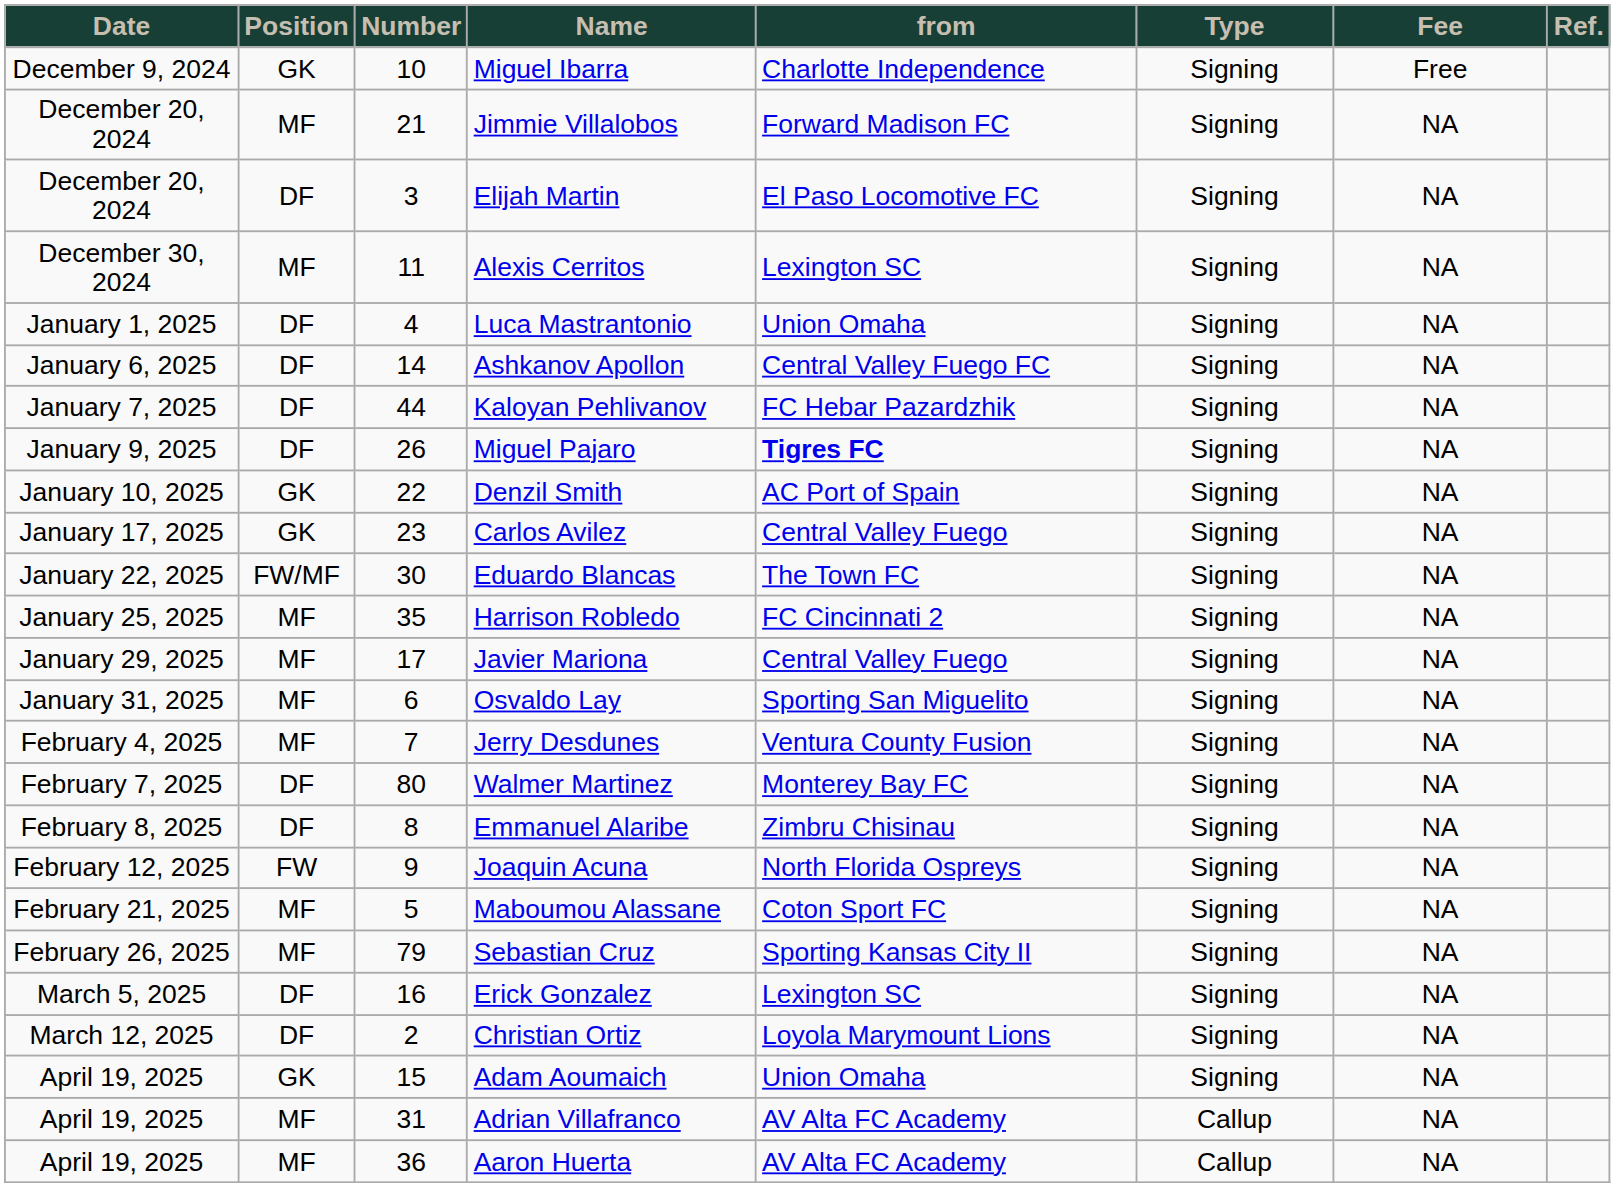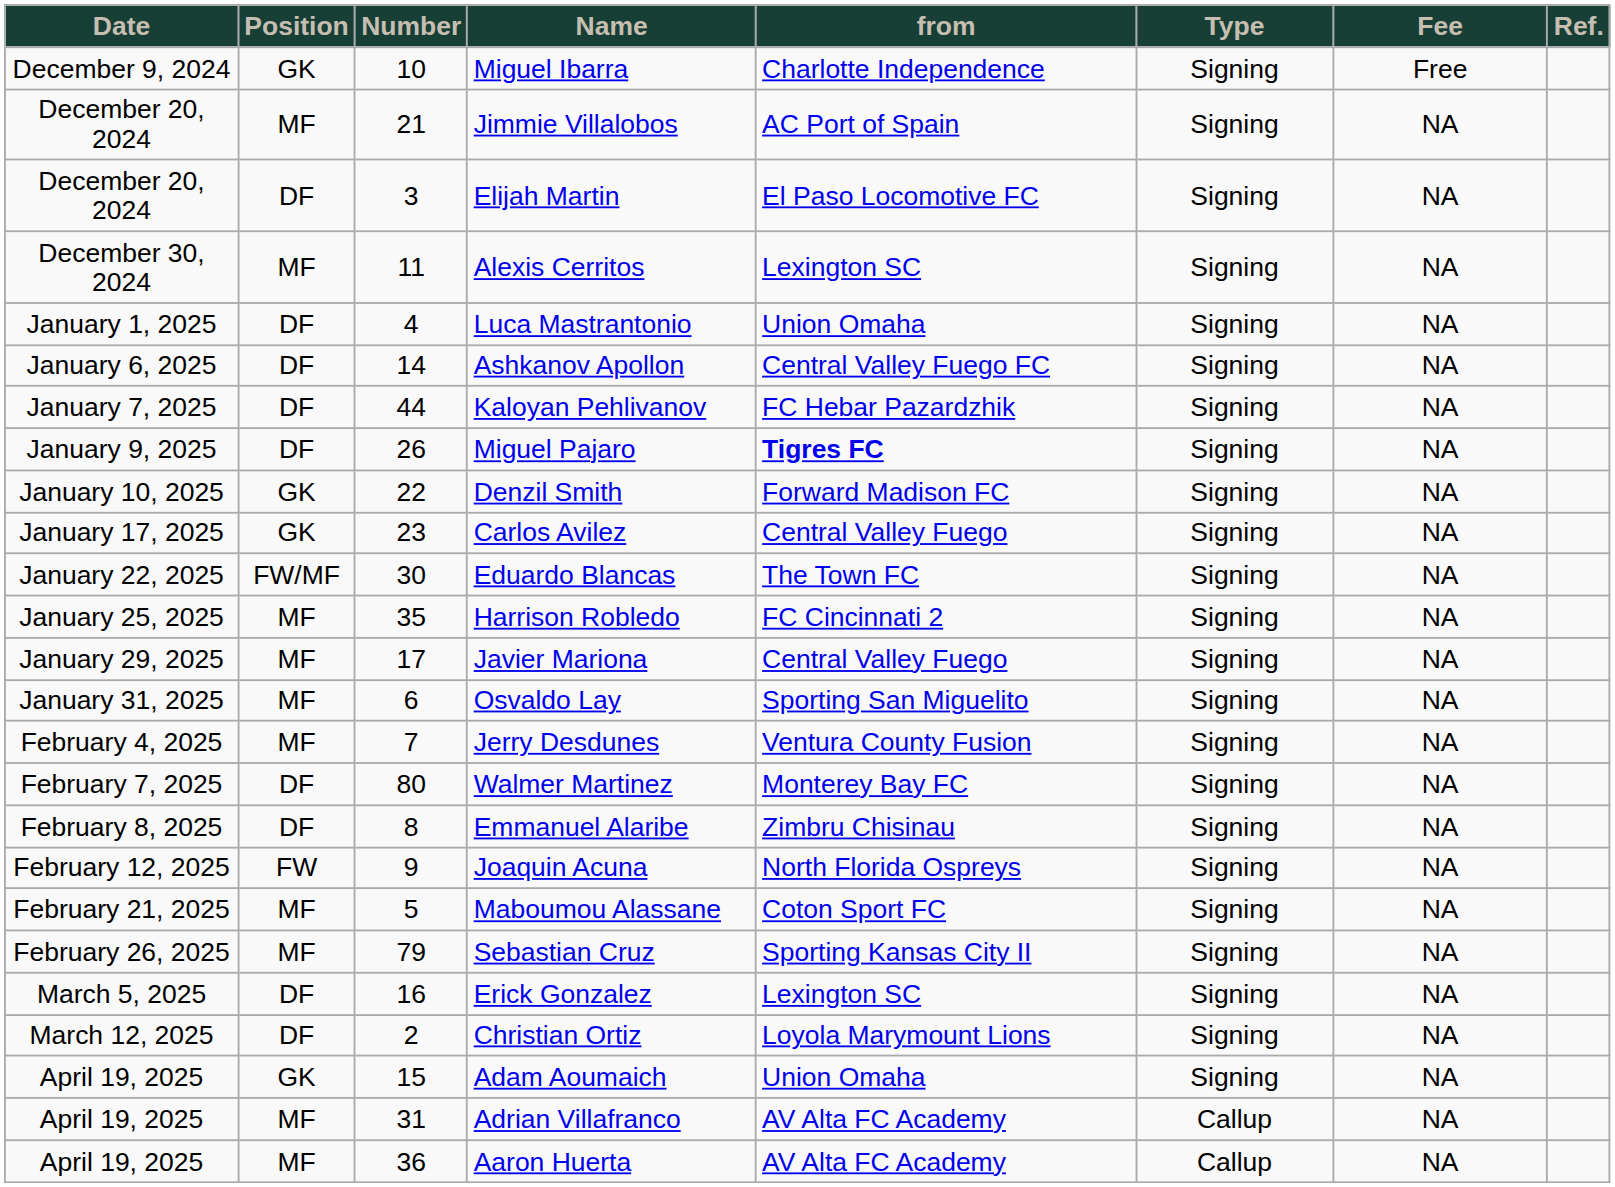Jimmie Villalobos | from: Forward Madison FC -> AC Port of Spain
Denzil Smith | from: AC Port of Spain -> Forward Madison FC
